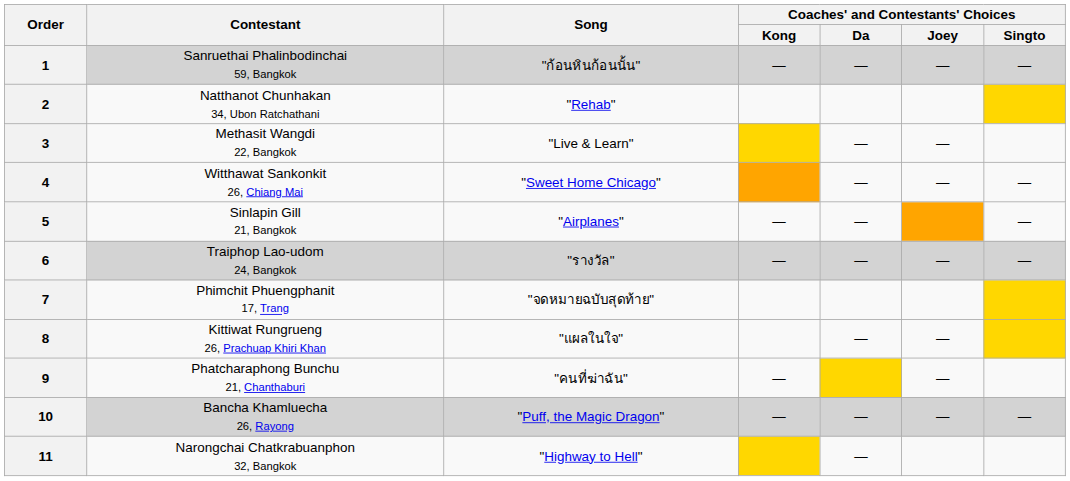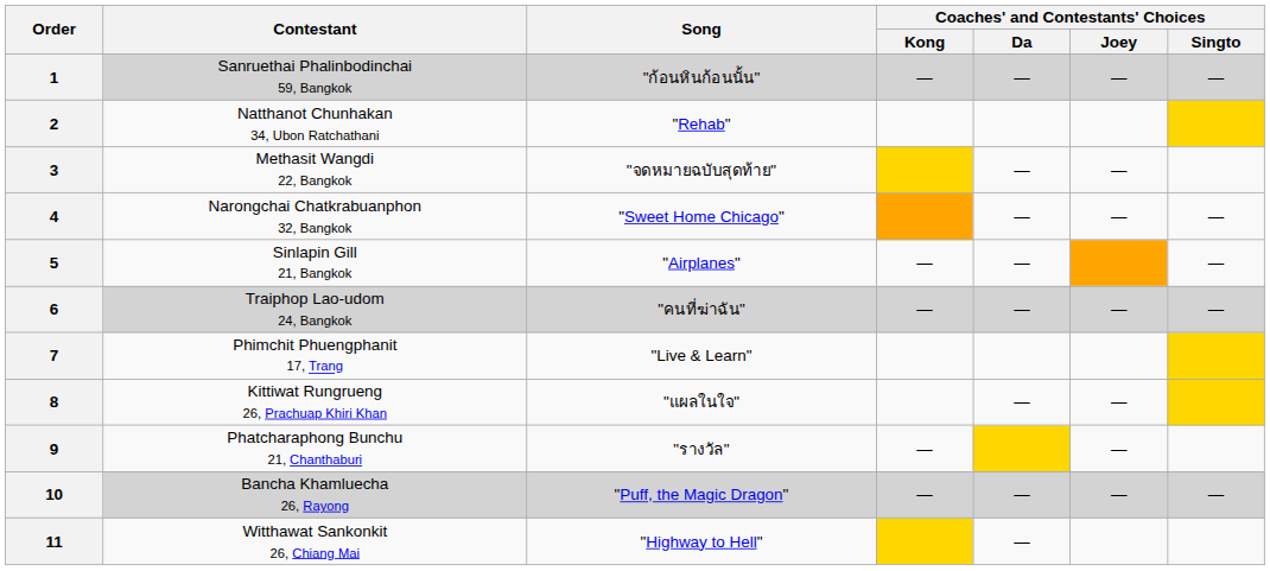3 | Song: "Live & Learn" -> "จดหมายฉบับสุดท้าย"
4 | Contestant: Witthawat Sankonkit 26, Chiang Mai -> Narongchai Chatkrabuanphon 32, Bangkok
6 | Song: "รางวัล" -> "คนที่ฆ่าฉัน"
7 | Song: "จดหมายฉบับสุดท้าย" -> "Live & Learn"
9 | Song: "คนที่ฆ่าฉัน" -> "รางวัล"
11 | Contestant: Narongchai Chatkrabuanphon 32, Bangkok -> Witthawat Sankonkit 26, Chiang Mai
